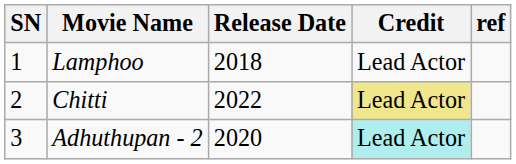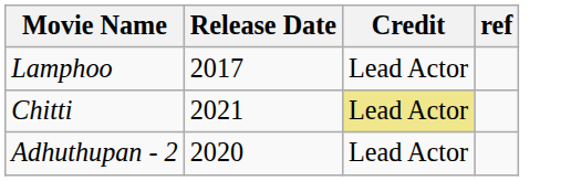- column: SN | 1 | 2 | 3
Lamphoo | Release Date: 2018 -> 2017
Chitti | Release Date: 2022 -> 2021
Adhuthupan - 2 | Credit: paleturquoise background -> no background
